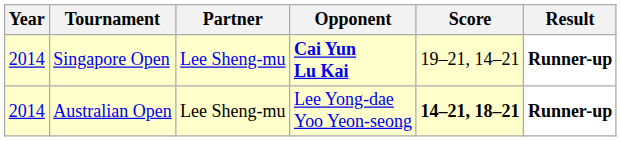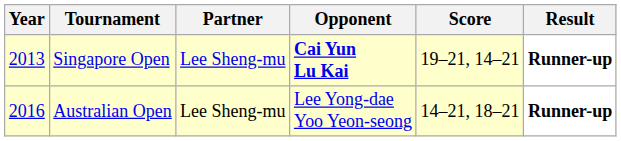Singapore Open | Year: 2014 -> 2013
Australian Open | Year: 2014 -> 2016
Australian Open | Score: bold -> normal
